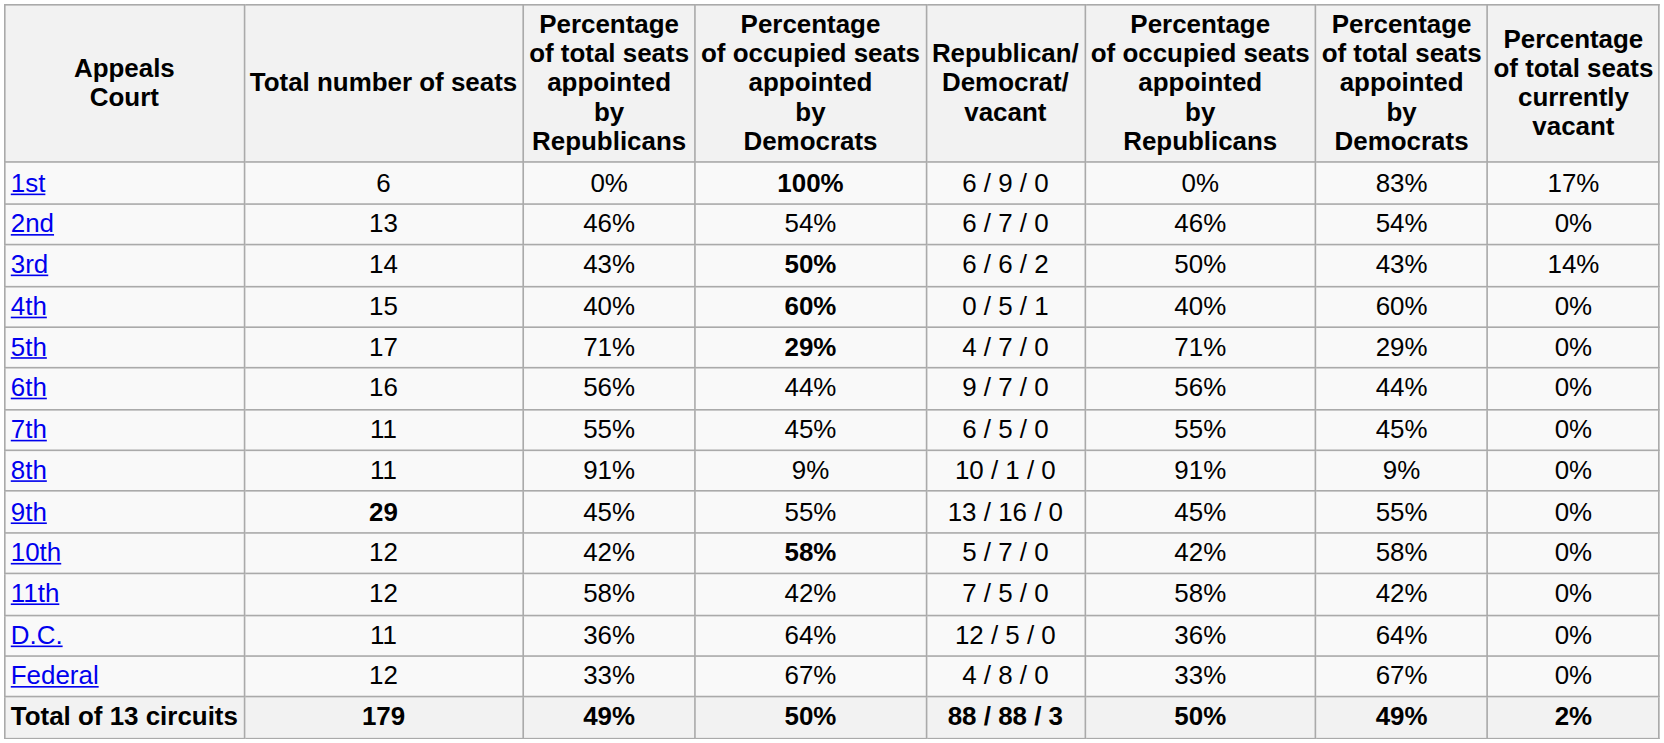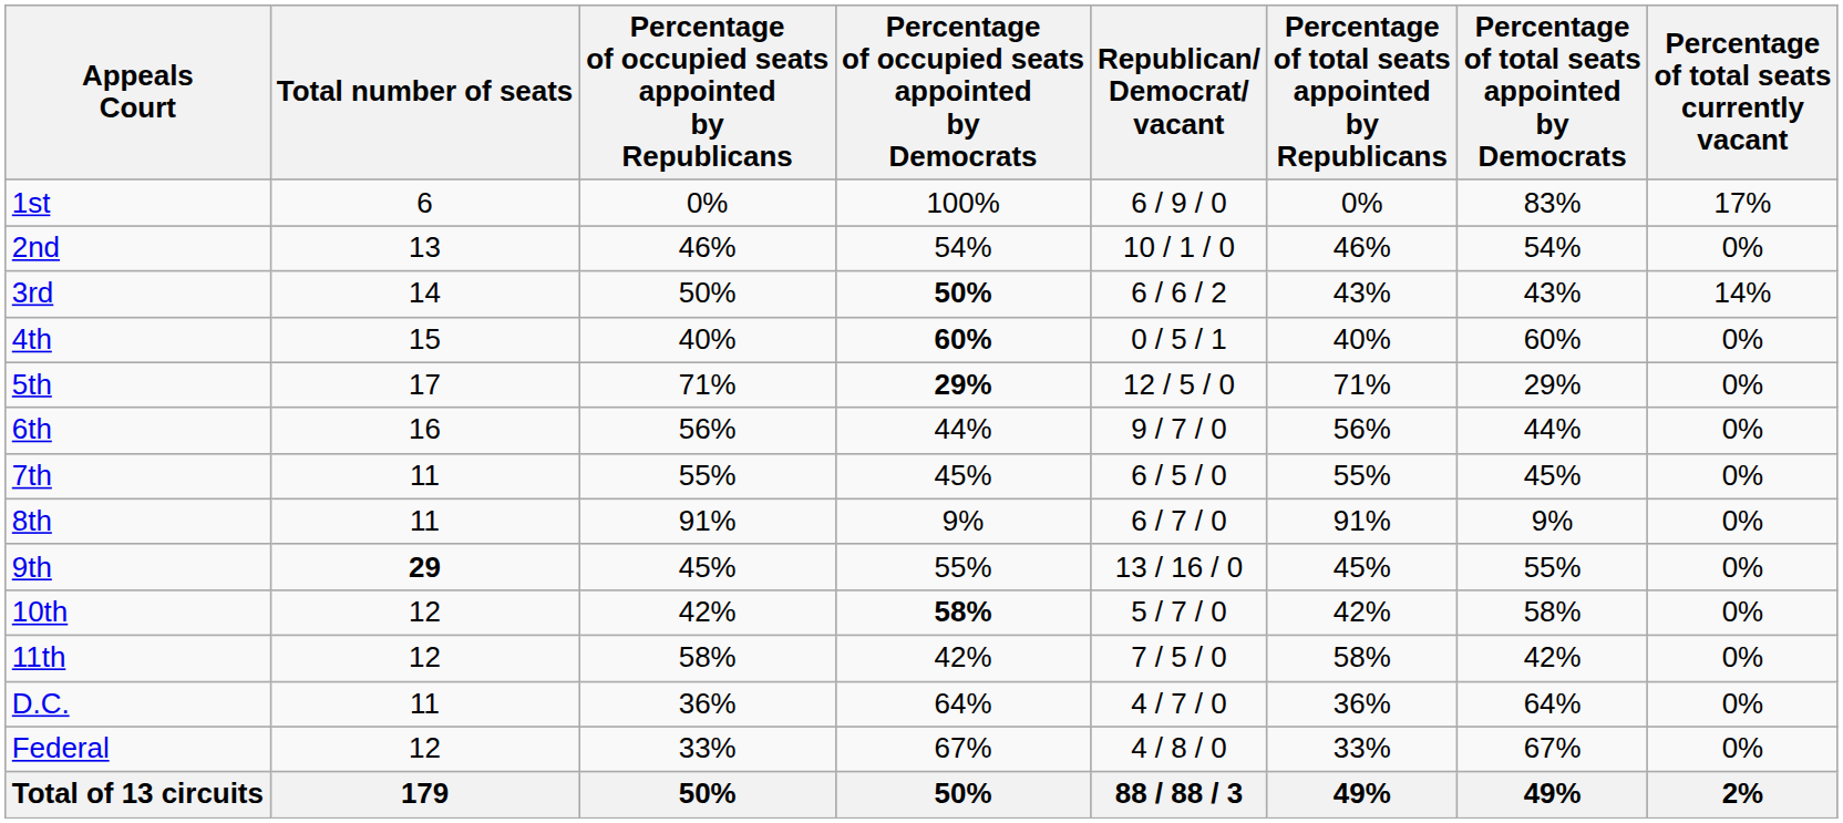columns swapped: Percentage of occupied seats appointed by Republicans <-> Percentage of total seats appointed by Republicans
1st | Percentage of occupied seats appointed by Democrats: bold -> normal
2nd | Republican/ Democrat/ vacant: 6 / 7 / 0 -> 10 / 1 / 0
5th | Republican/ Democrat/ vacant: 4 / 7 / 0 -> 12 / 5 / 0
8th | Republican/ Democrat/ vacant: 10 / 1 / 0 -> 6 / 7 / 0
D.C. | Republican/ Democrat/ vacant: 12 / 5 / 0 -> 4 / 7 / 0
